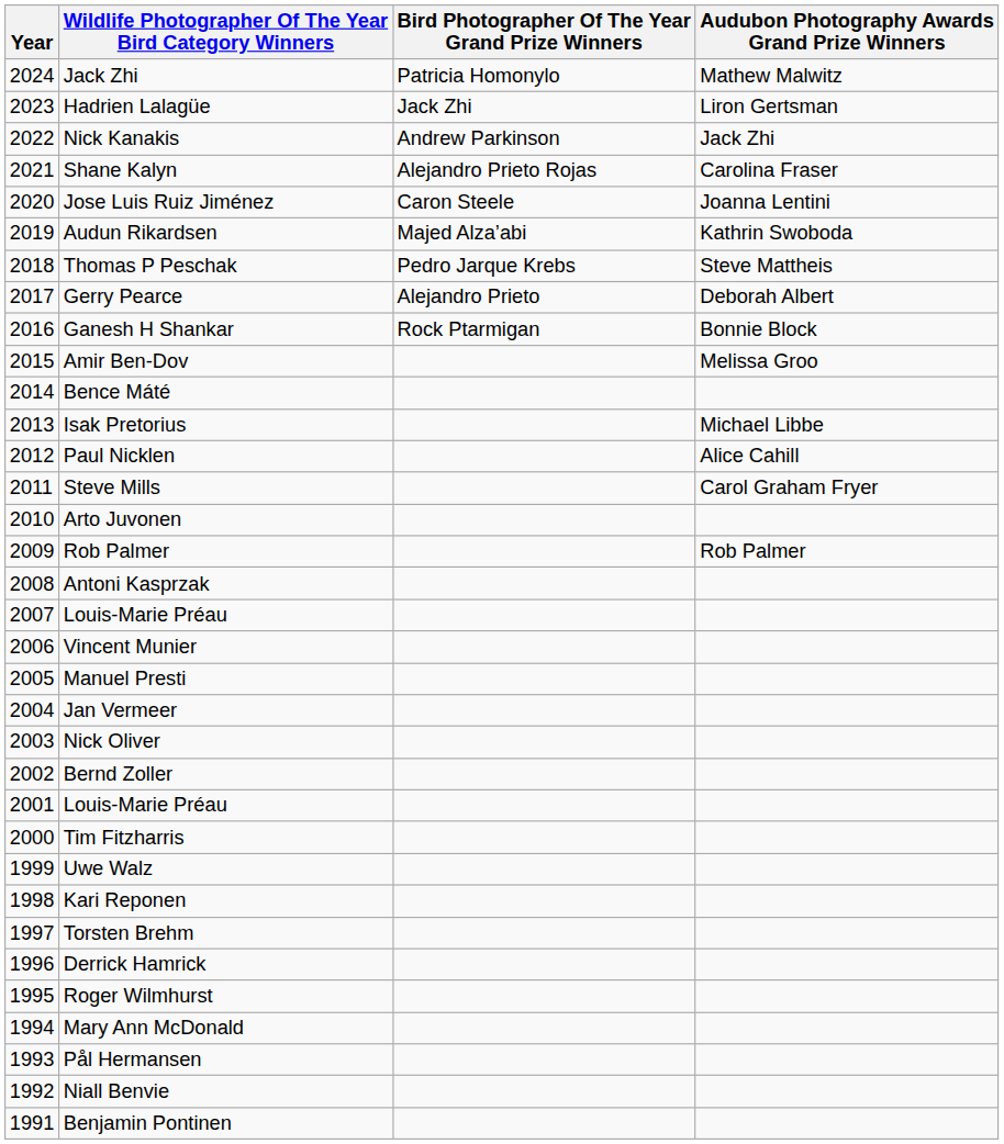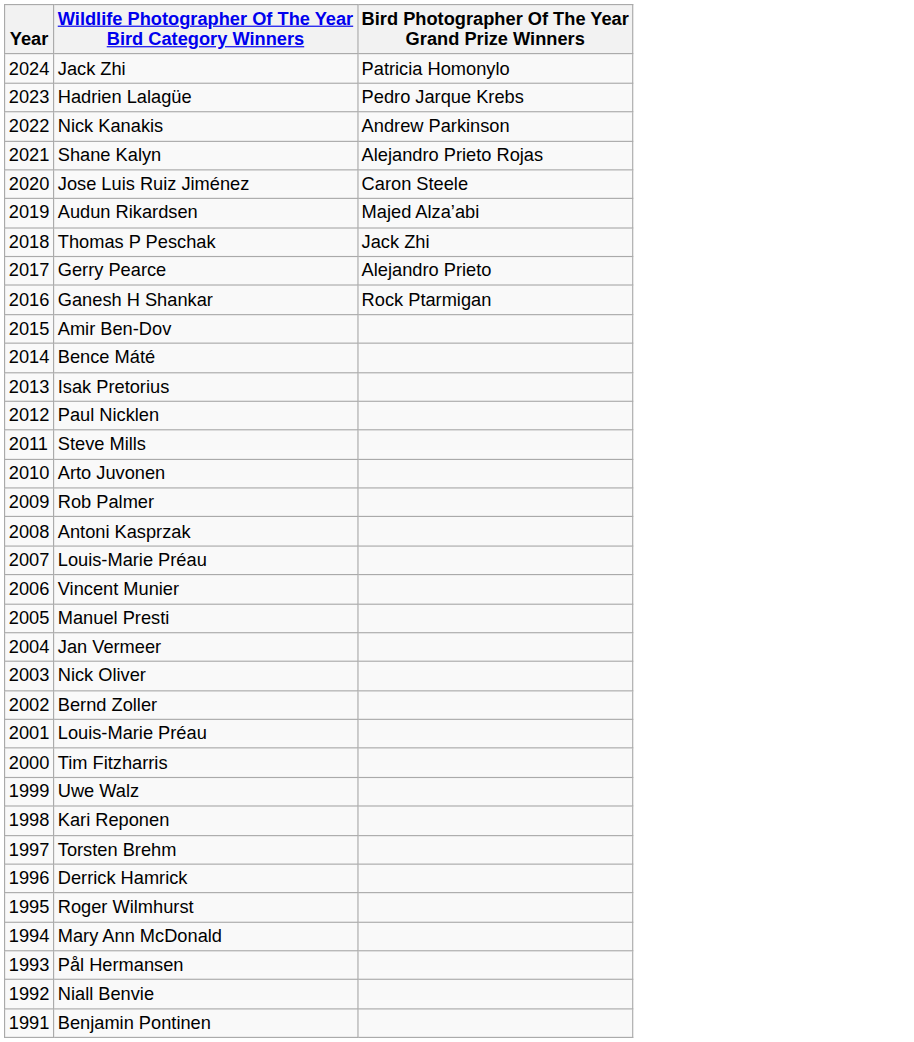- column: Audubon Photography Awards Grand Prize Winners | Mathew Malwitz | Liron Gertsman | Jack Zhi | Carolina Fraser | Joanna Lentini | Kathrin Swoboda | Steve Mattheis | Deborah Albert | Bonnie Block | Melissa Groo | Michael Libbe | Alice Cahill | Carol Graham Fryer | Rob Palmer
Hadrien Lalagüe | Bird Photographer Of The Year Grand Prize Winners: Jack Zhi -> Pedro Jarque Krebs
Thomas P Peschak | Bird Photographer Of The Year Grand Prize Winners: Pedro Jarque Krebs -> Jack Zhi
